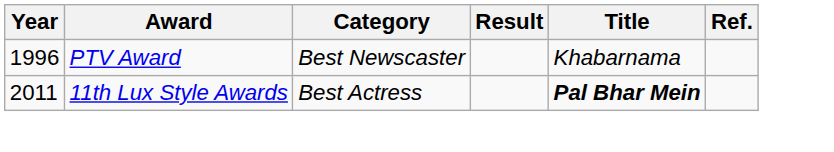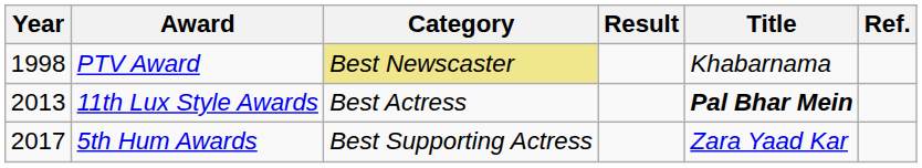PTV Award | Year: 1996 -> 1998
PTV Award | Category: no background -> khaki background
11th Lux Style Awards | Year: 2011 -> 2013
+ row: 2017 | 5th Hum Awards | Best Supporting Actress | Zara Yaad Kar
